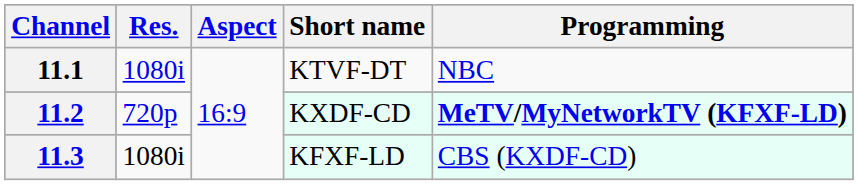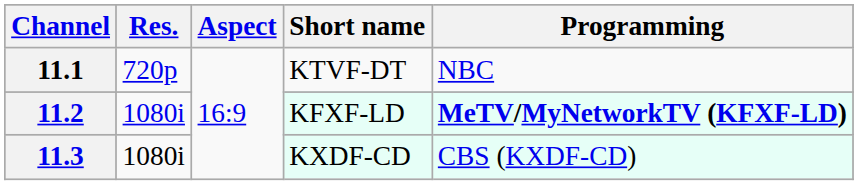11.1 | Res.: 1080i -> 720p
11.2 | Res.: 720p -> 1080i
11.2 | Short name: KXDF-CD -> KFXF-LD
11.3 | Short name: KFXF-LD -> KXDF-CD
